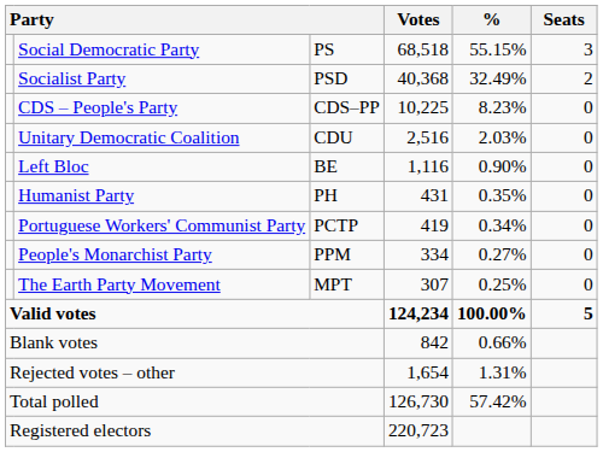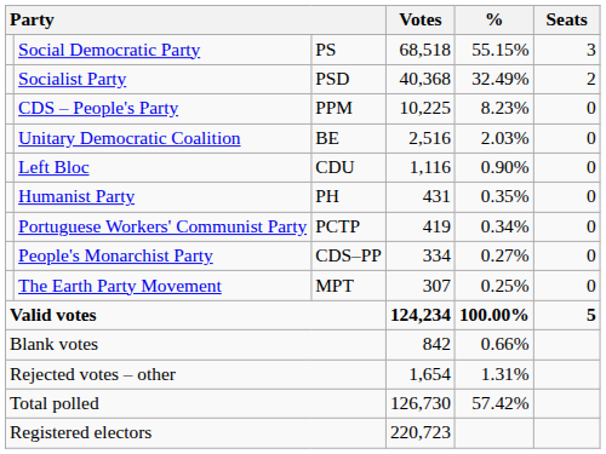CDS – People's Party | column 3: CDS–PP -> PPM
Unitary Democratic Coalition | column 3: CDU -> BE
Left Bloc | column 3: BE -> CDU
People's Monarchist Party | column 3: PPM -> CDS–PP
